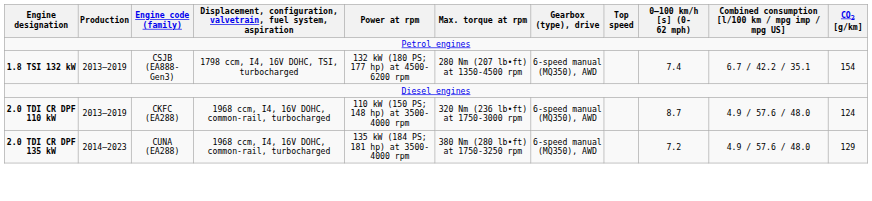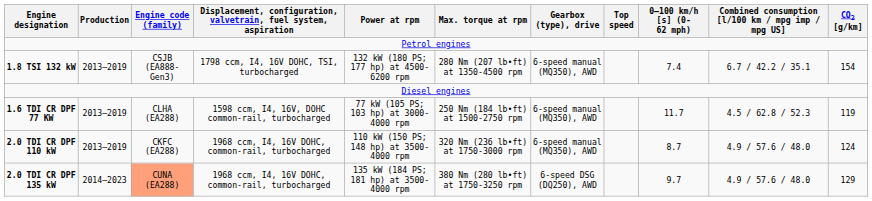+ row: 1.6 TDI CR DPF 77 KW | 2013–2019 | CLHA (EA288) | 1598 ccm, I4, 16V, DOHC common-rail, turbocharged | 77 kW (105 PS; 103 hp) at 3000-4000 rpm | 250 Nm (184 lb•ft) at 1500-2750 rpm | 6-speed manual (MQ350), AWD | 11.7 | 4.5 / 62.8 / 52.3 | 119
2.0 TDI CR DPF 135 kW | Engine code (family): no background -> lightsalmon background
2.0 TDI CR DPF 135 kW | Gearbox (type), drive: 6-speed manual (MQ350), AWD -> 6-speed DSG (DQ250), AWD
2.0 TDI CR DPF 135 kW | 0–100 km/h [s] (0-62 mph): 7.2 -> 9.7
